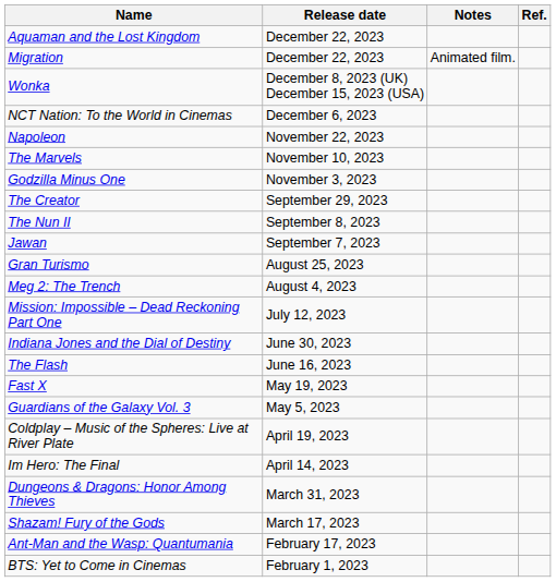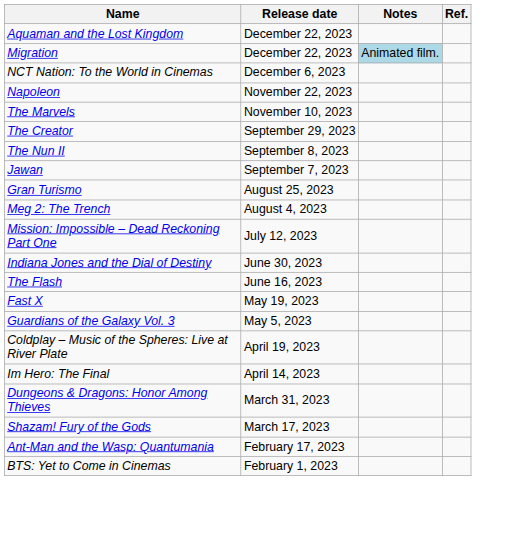Migration | Notes: no background -> lightblue background
- row: Wonka | December 8, 2023 (UK) December 15, 2023 (USA)
- row: Godzilla Minus One | November 3, 2023
